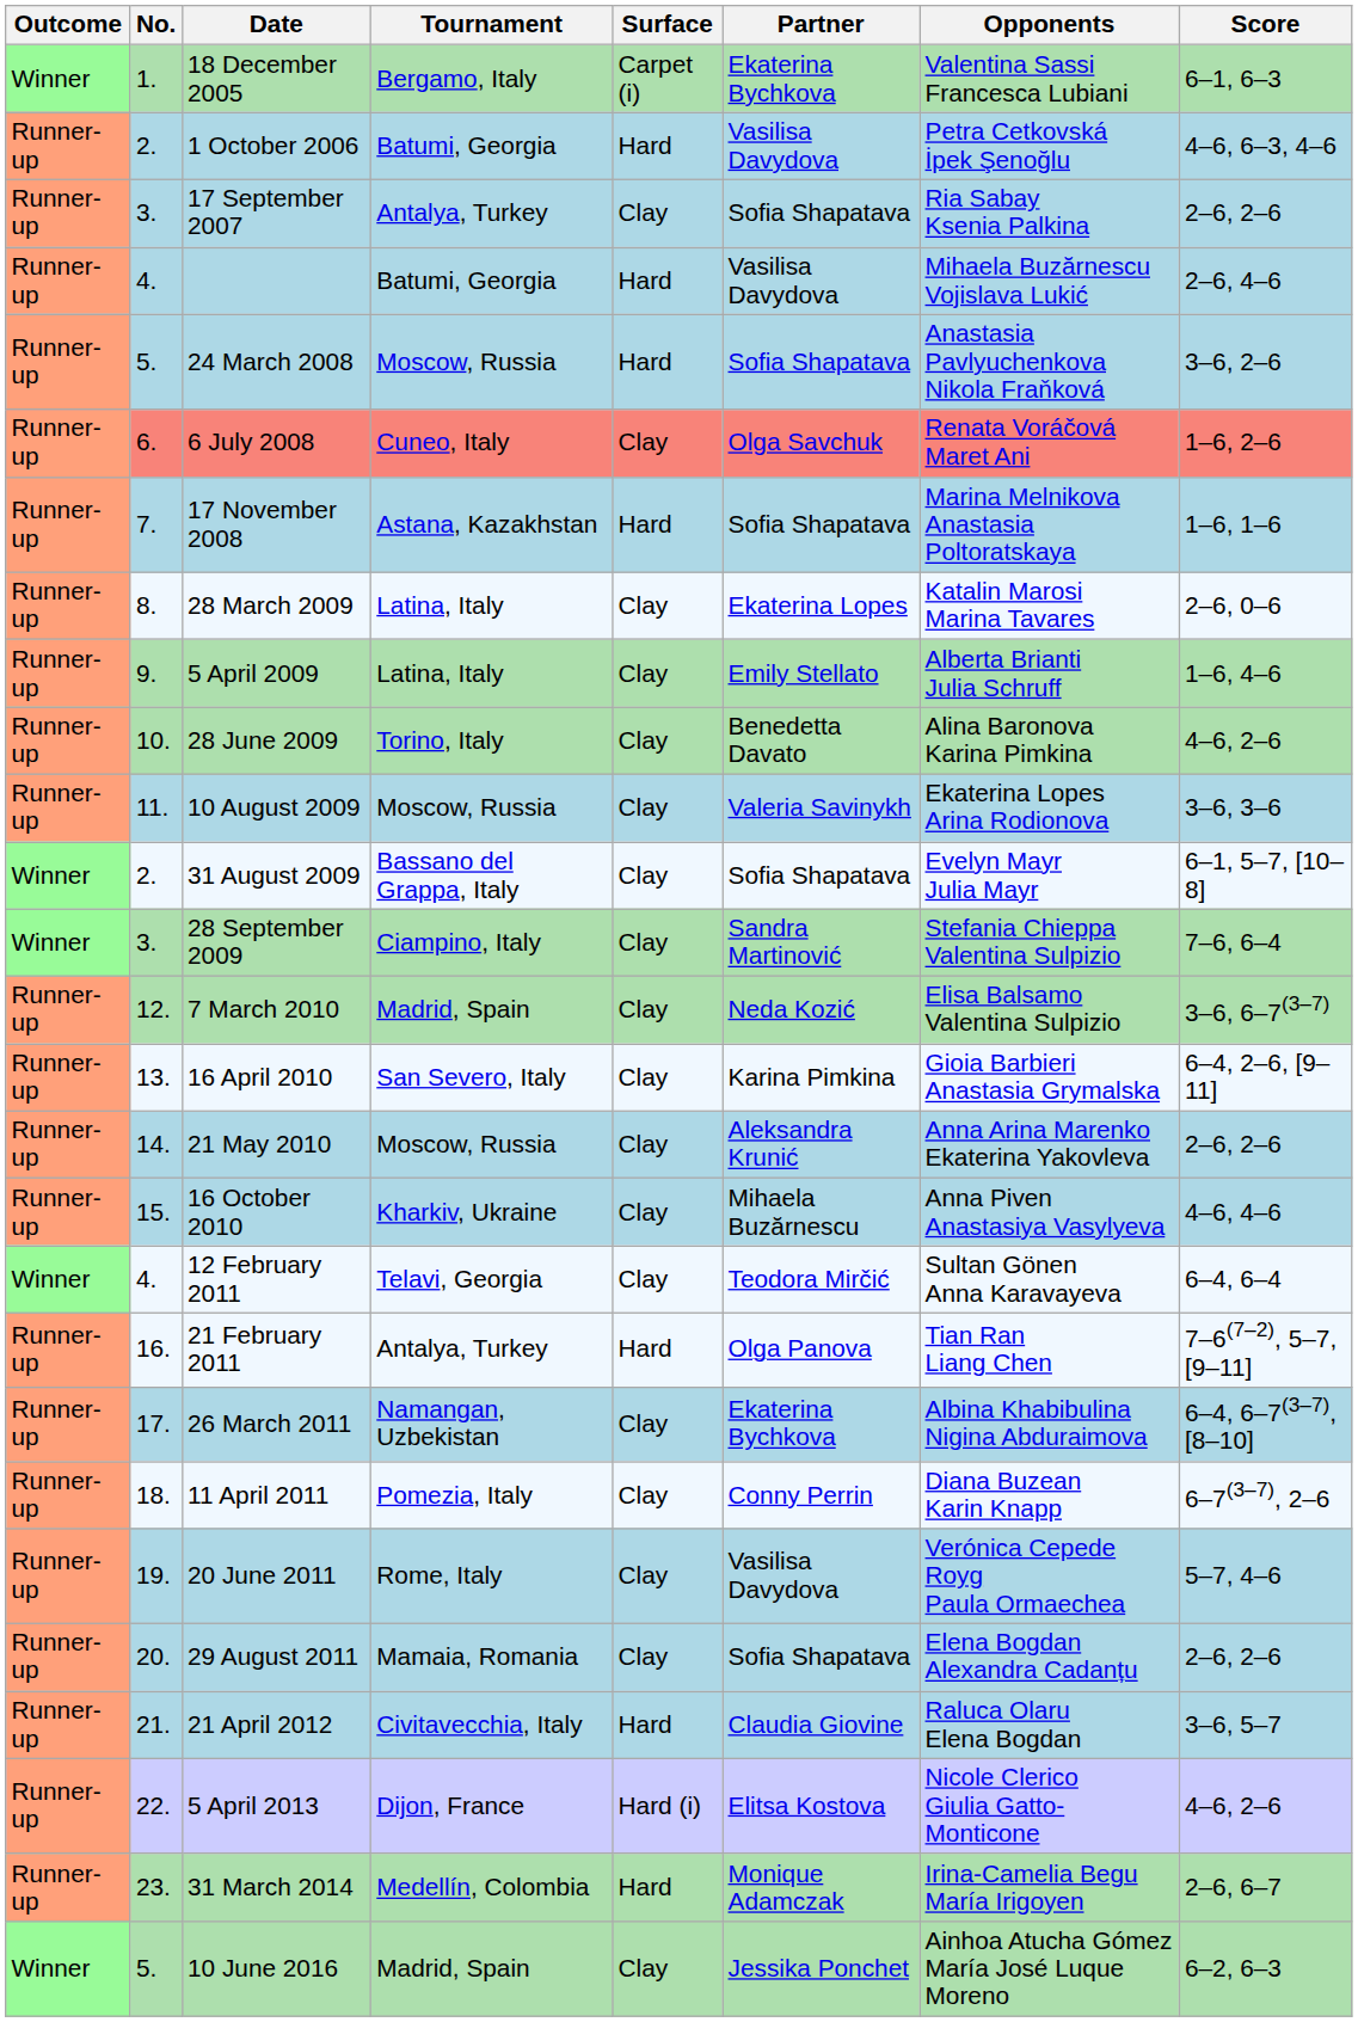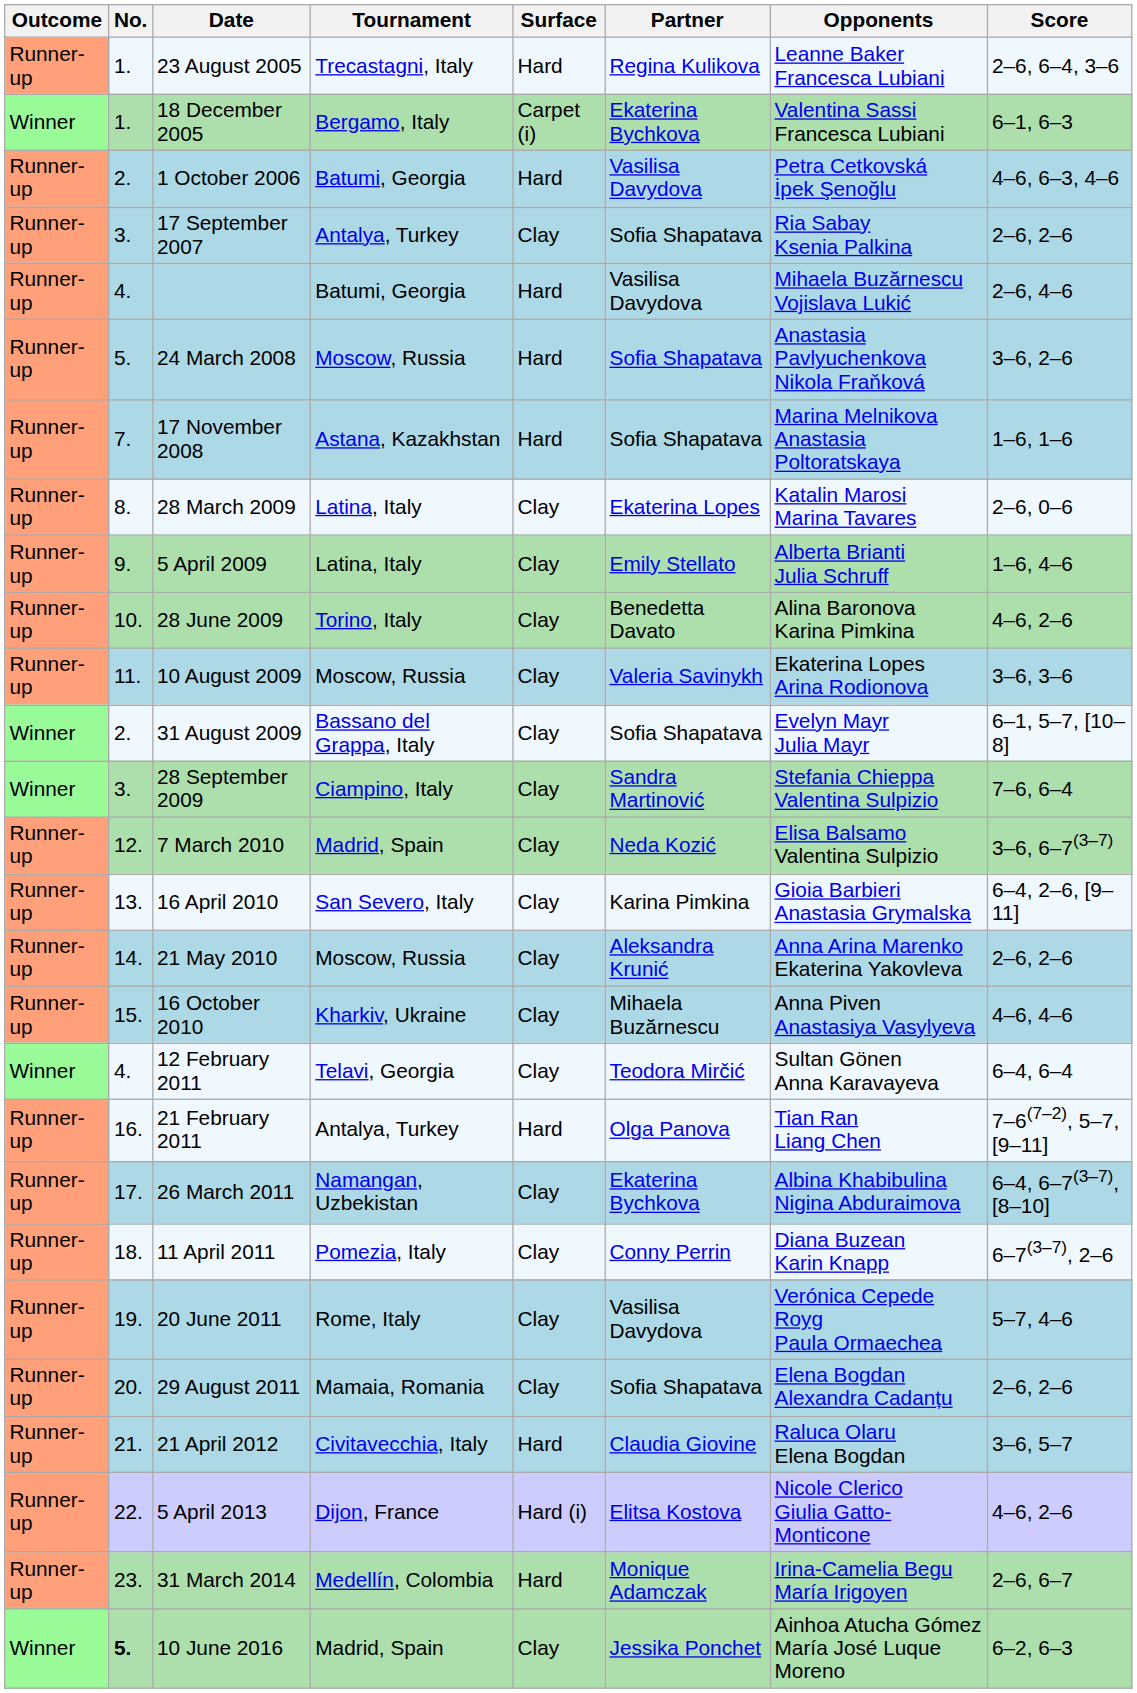+ row: Runner-up | 1. | 23 August 2005 | Trecastagni, Italy | Hard | Regina Kulikova | Leanne Baker Francesca Lubiani | 2–6, 6–4, 3–6
- row: Runner-up | 6. | 6 July 2008 | Cuneo, Italy | Clay | Olga Savchuk | Renata Voráčová Maret Ani | 1–6, 2–6
10 June 2016 | No.: normal -> bold
